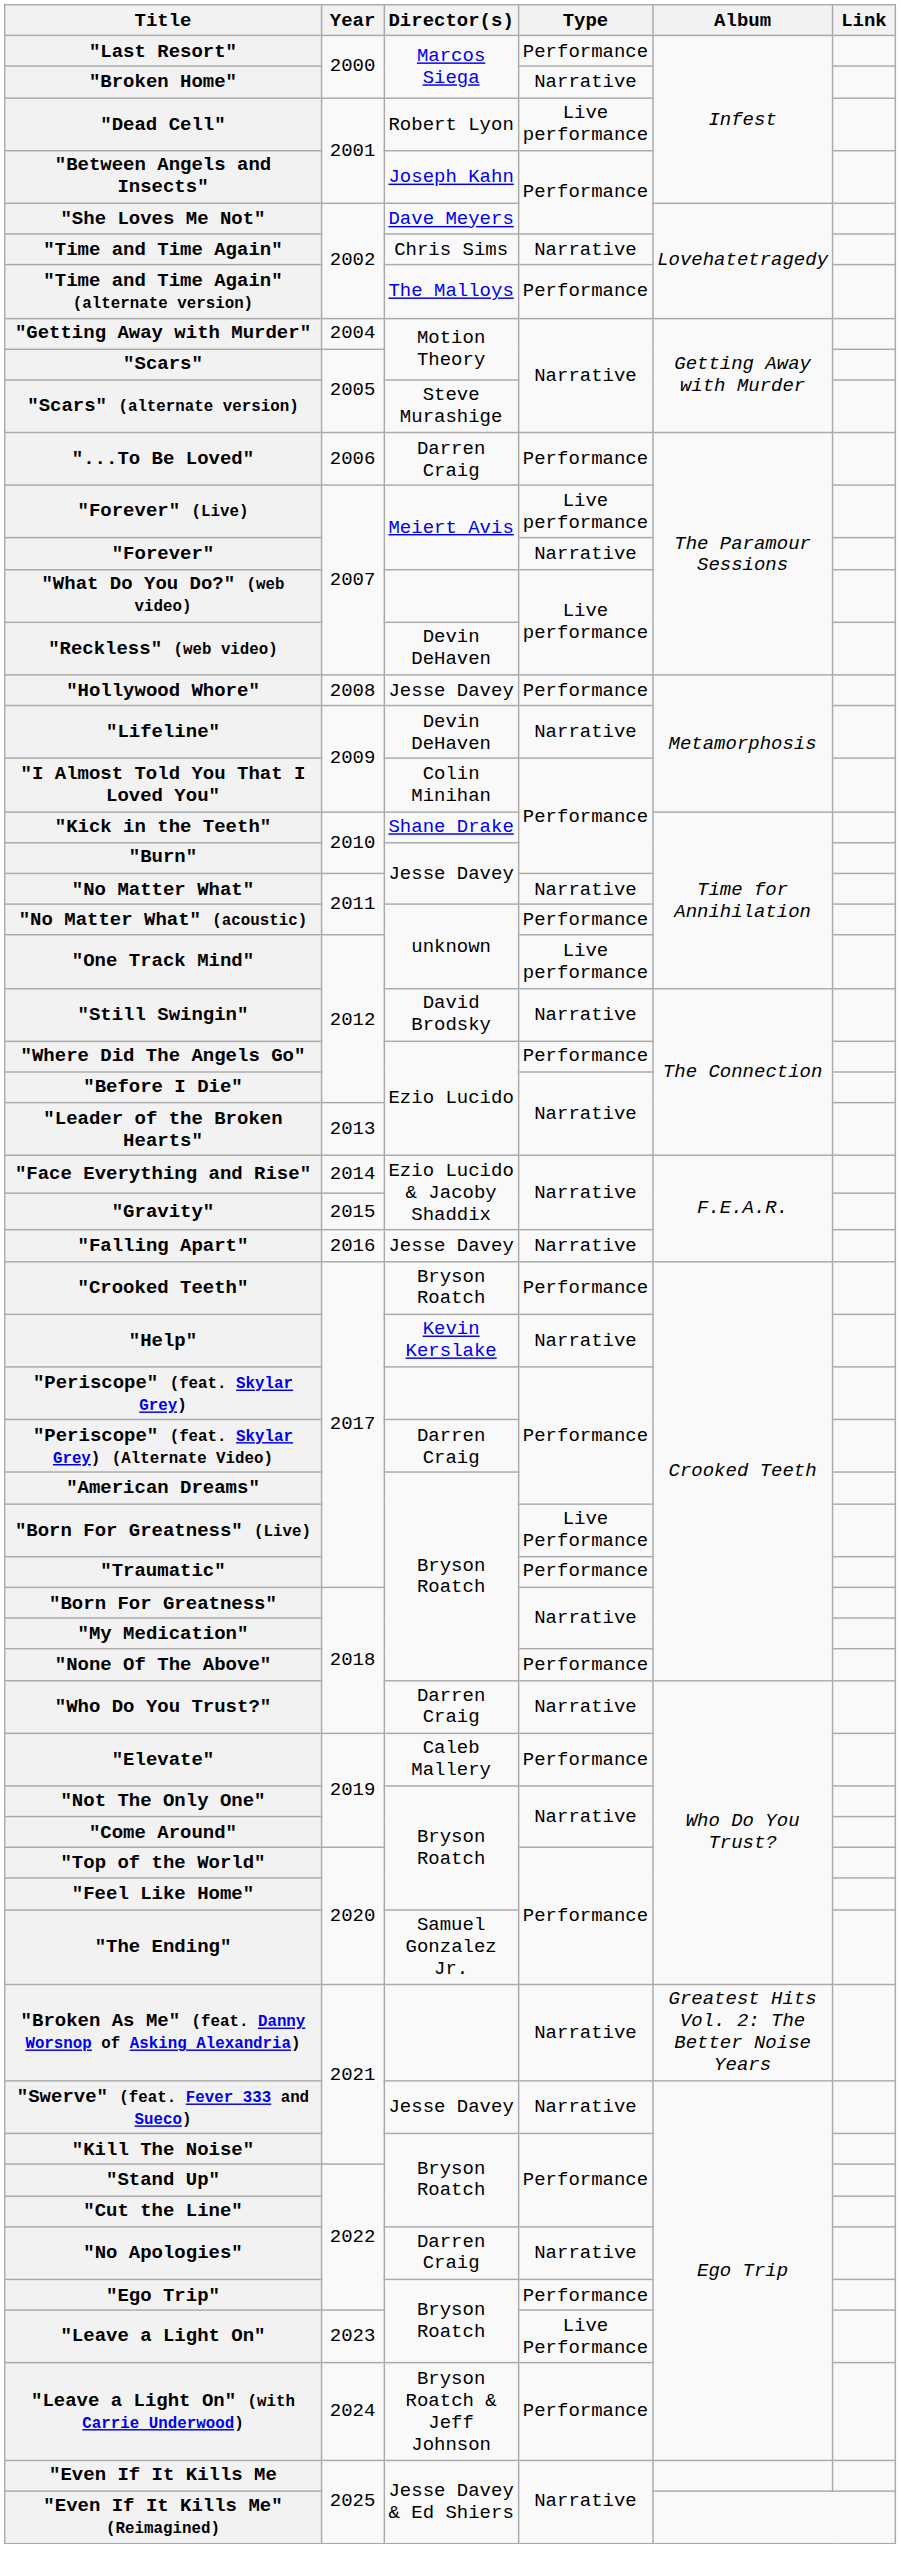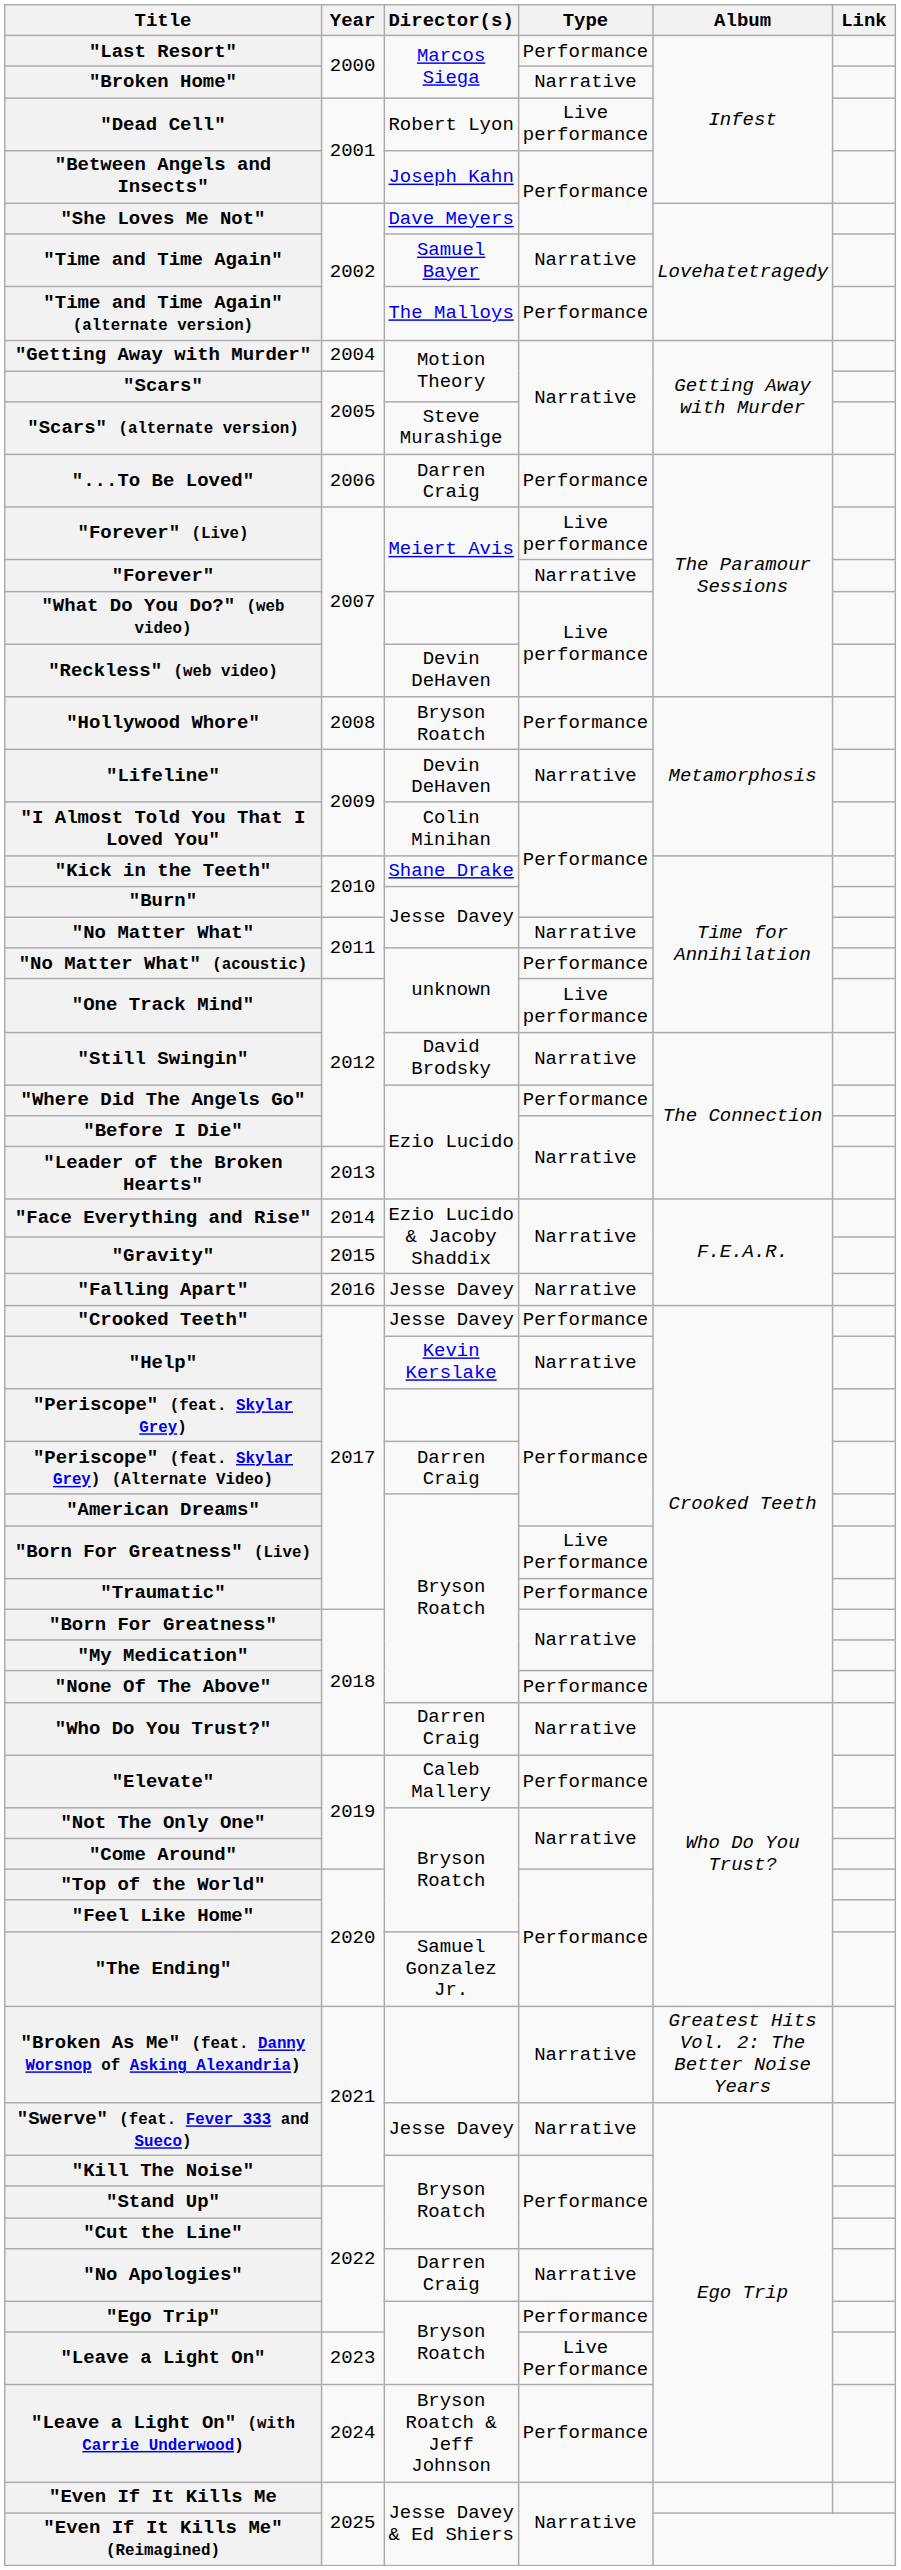"Time and Time Again" | Director(s): Chris Sims -> Samuel Bayer
"Hollywood Whore" | Director(s): Jesse Davey -> Bryson Roatch
"Crooked Teeth" | Director(s): Bryson Roatch -> Jesse Davey
